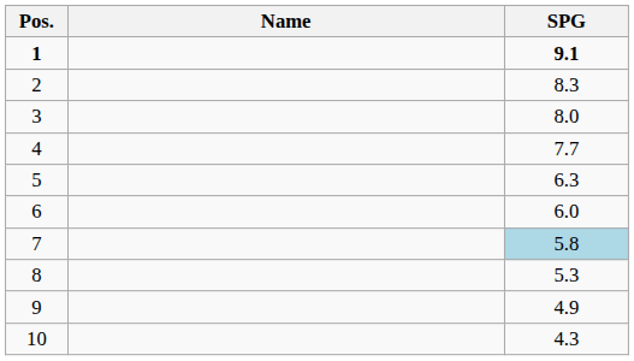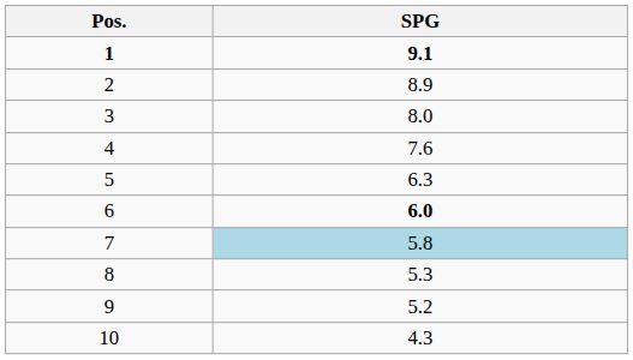- column: Name
2 | SPG: 8.3 -> 8.9
4 | SPG: 7.7 -> 7.6
6 | SPG: normal -> bold
9 | SPG: 4.9 -> 5.2
